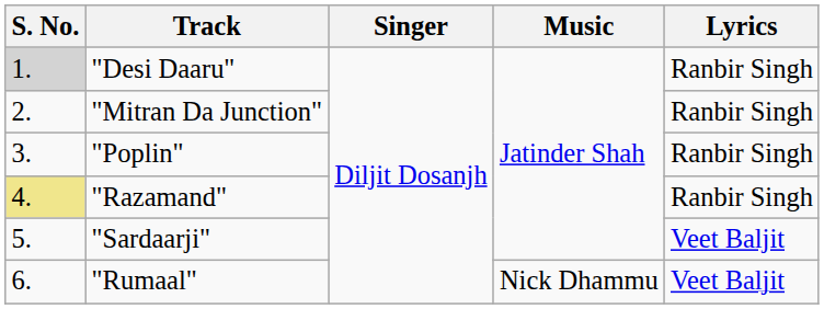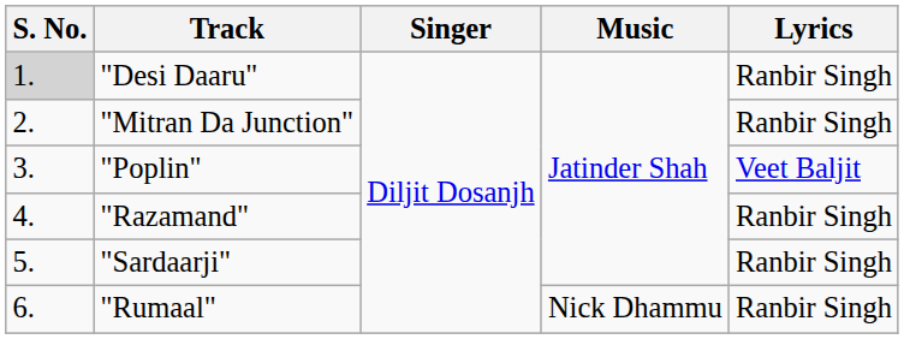"Poplin" | Lyrics: Ranbir Singh -> Veet Baljit
"Razamand" | S. No.: khaki background -> no background
"Sardaarji" | Lyrics: Veet Baljit -> Ranbir Singh
"Rumaal" | Lyrics: Veet Baljit -> Ranbir Singh
